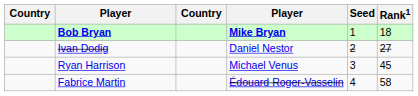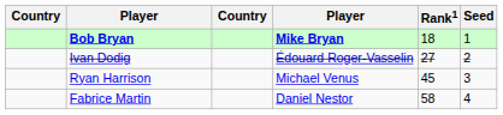columns swapped: Rank1 <-> Seed
Ivan Dodig | column 4: Daniel Nestor -> Édouard Roger-Vasselin
Fabrice Martin | column 4: Édouard Roger-Vasselin -> Daniel Nestor
